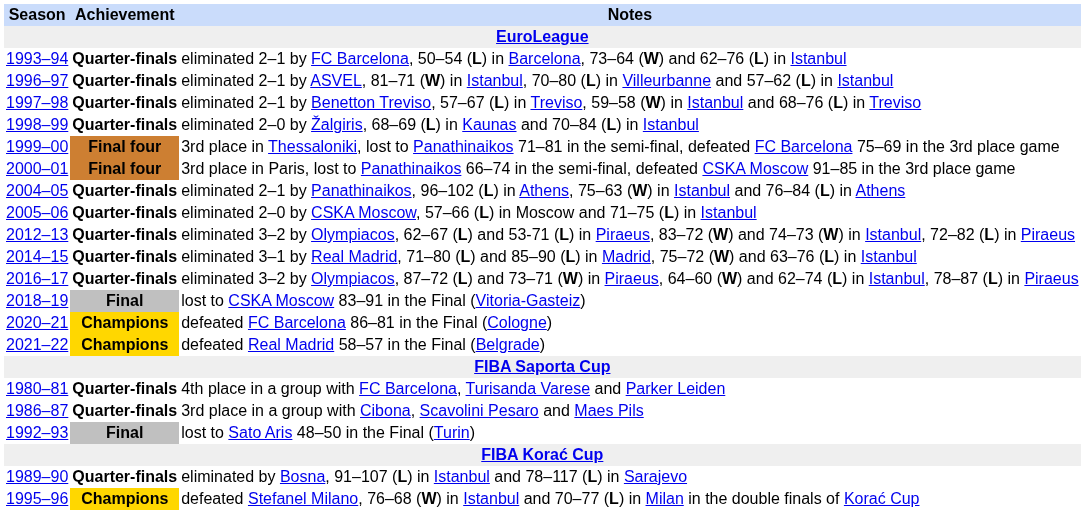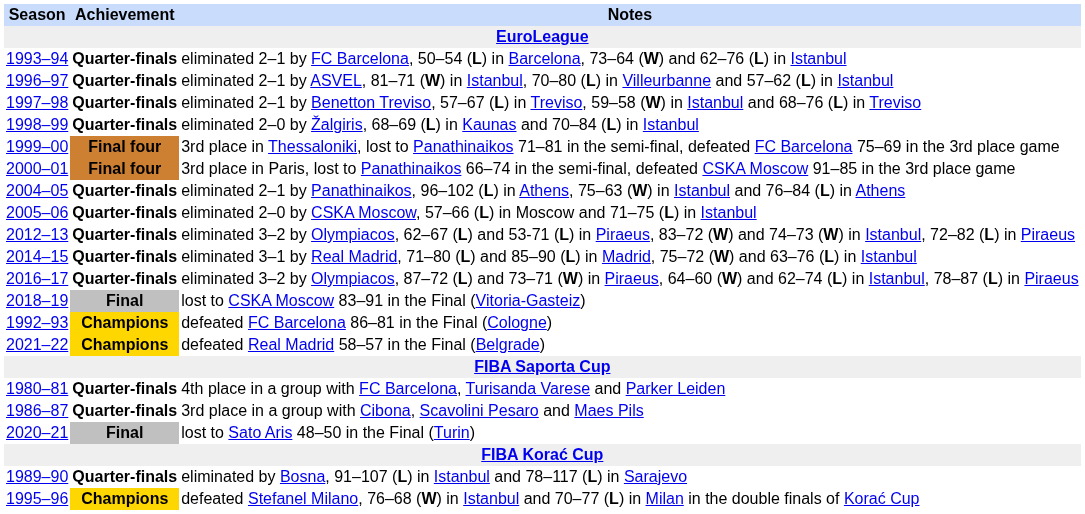defeated FC Barcelona 86–81 in the Final (Cologne) | Season: 2020–21 -> 1992–93
lost to Sato Aris 48–50 in the Final (Turin) | Season: 1992–93 -> 2020–21
